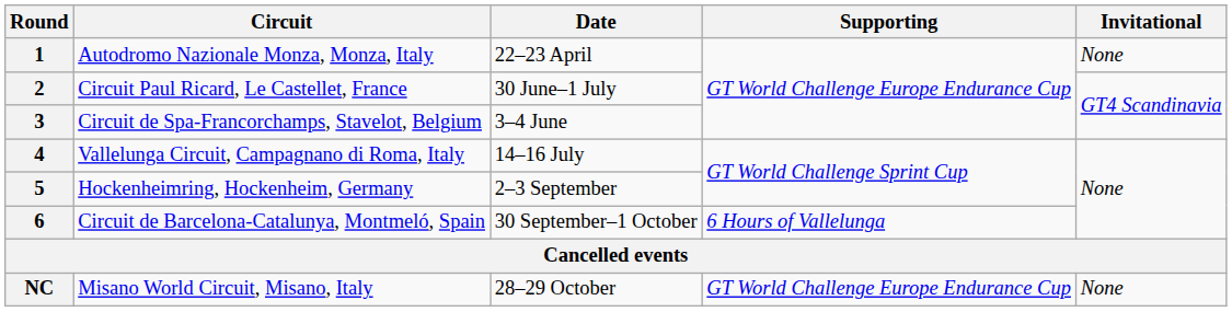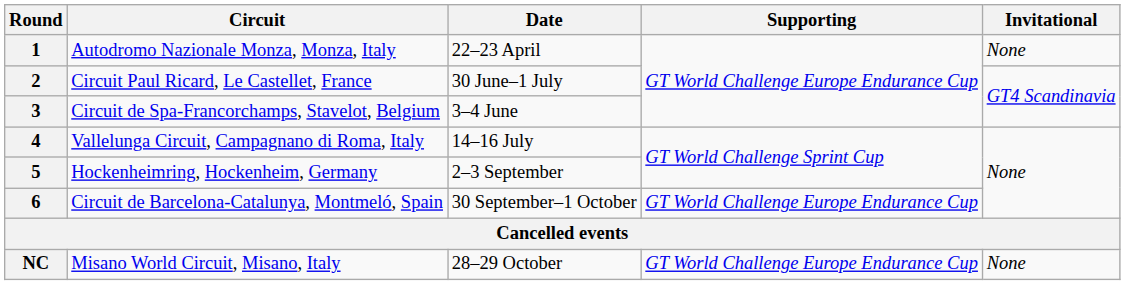6 | Supporting: 6 Hours of Vallelunga -> GT World Challenge Europe Endurance Cup
